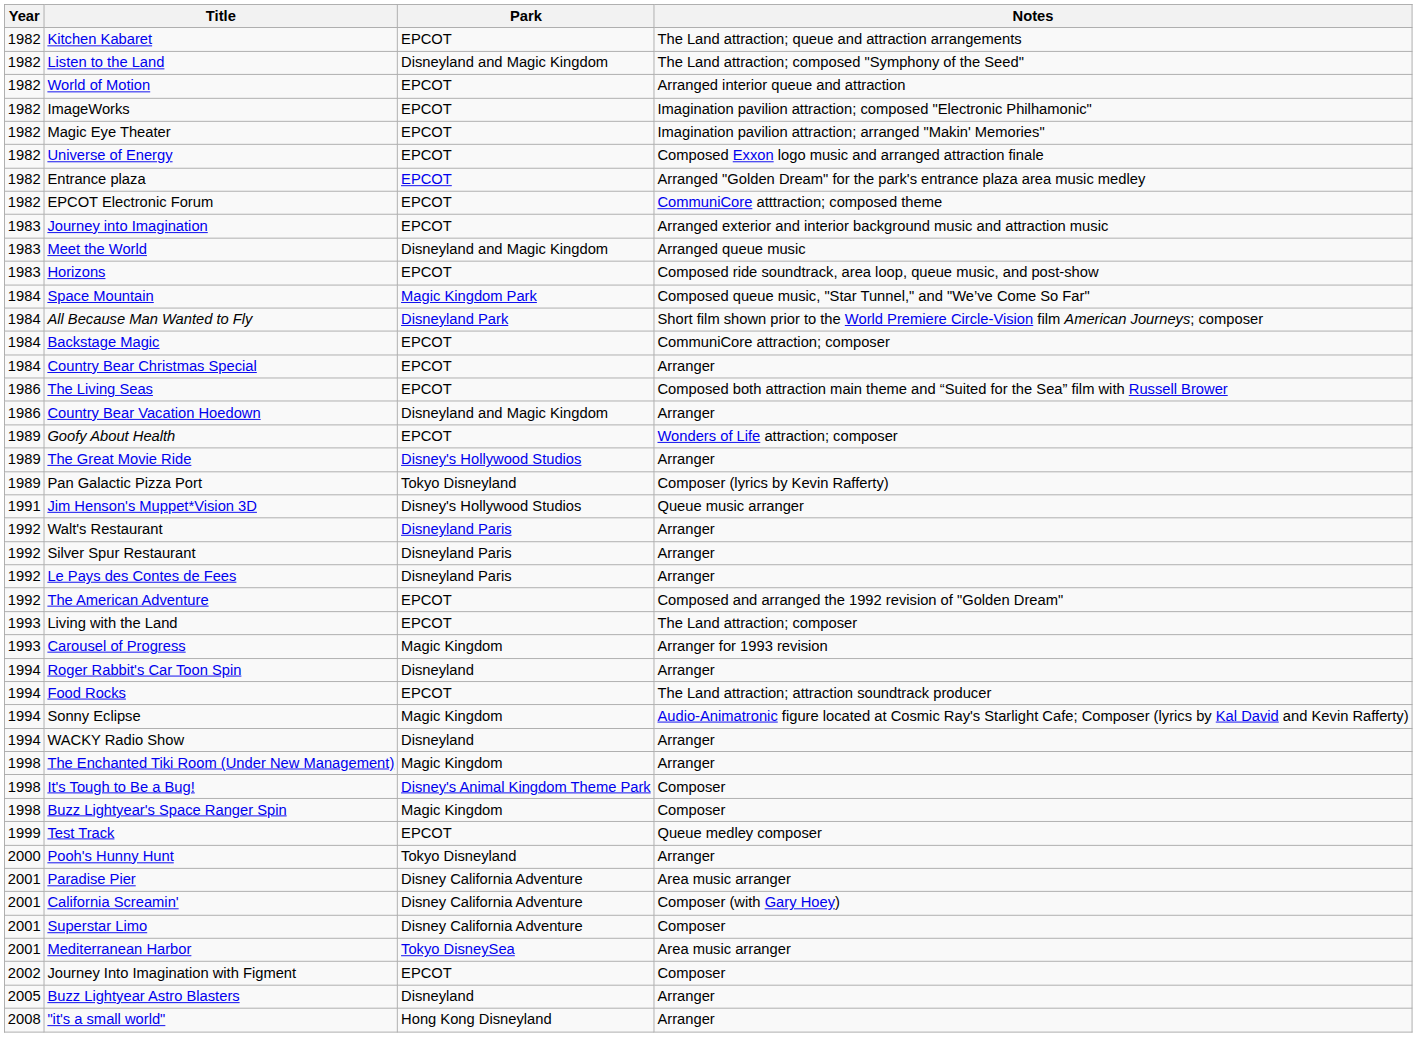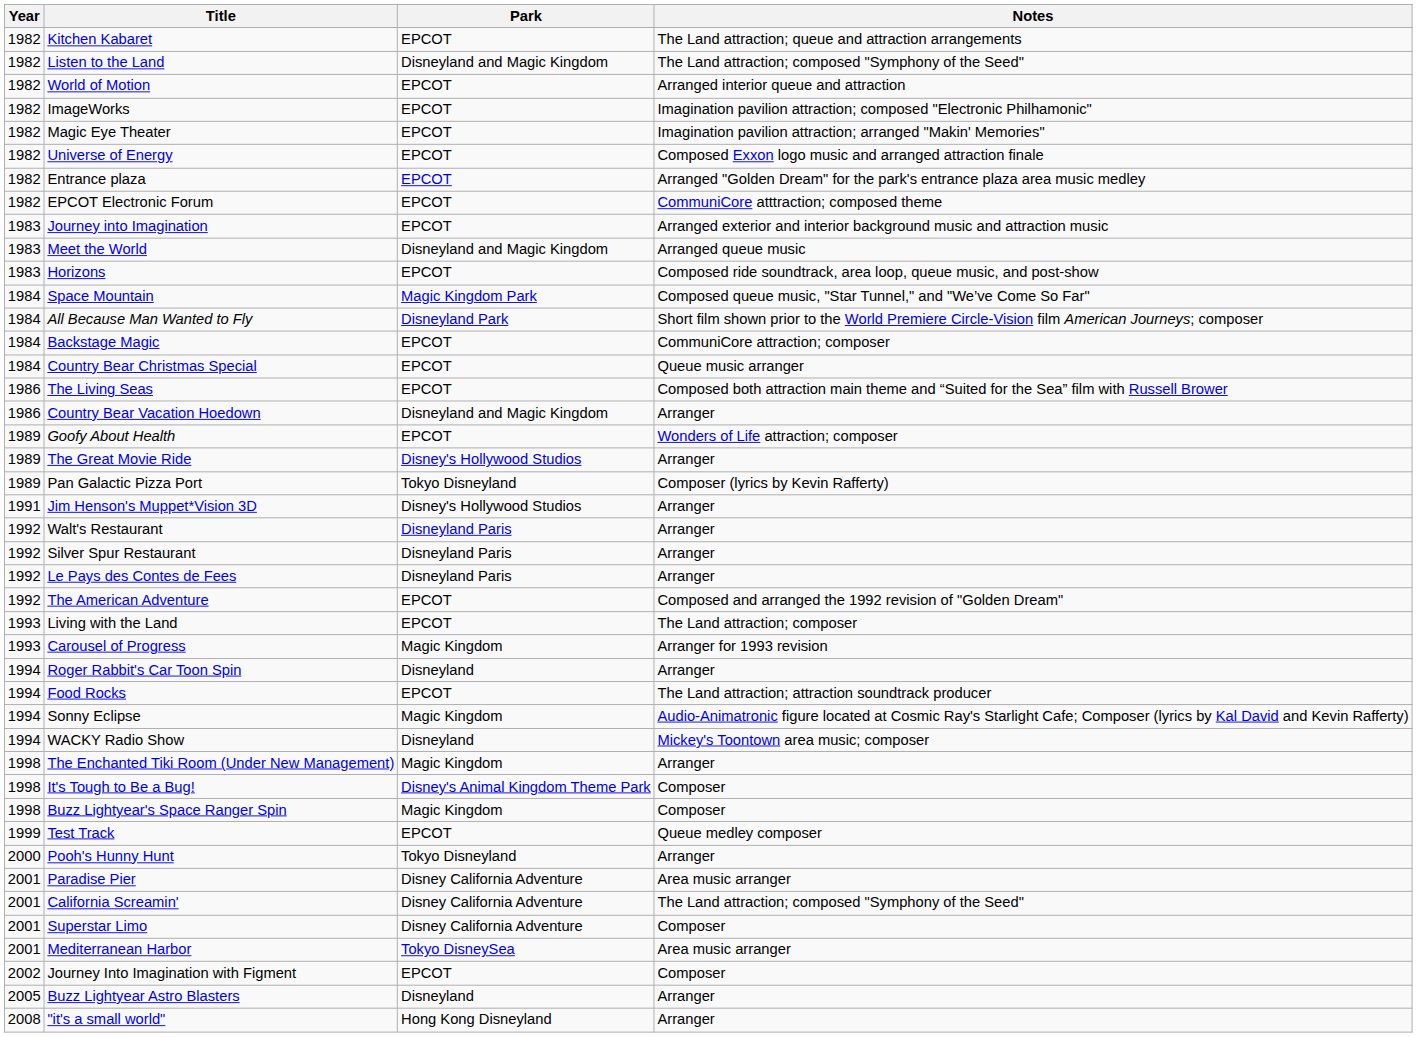Country Bear Christmas Special | Notes: Arranger -> Queue music arranger
Jim Henson's Muppet*Vision 3D | Notes: Queue music arranger -> Arranger
WACKY Radio Show | Notes: Arranger -> Mickey's Toontown area music; composer
California Screamin' | Notes: Composer (with Gary Hoey) -> The Land attraction; composed "Symphony of the Seed"
